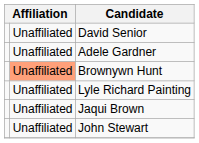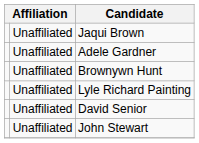rows swapped: Jaqui Brown <-> David Senior
Brownywn Hunt | column 2: lightsalmon background -> no background
